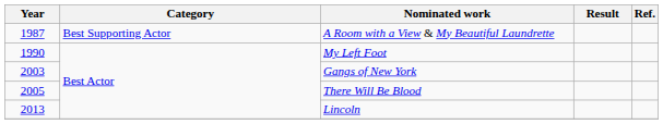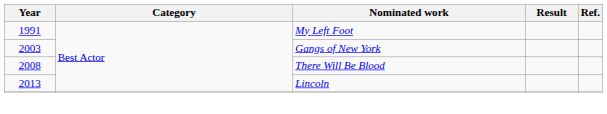- row: 1987 | Best Supporting Actor | A Room with a View & My Beautiful Laundrette
My Left Foot | Year: 1990 -> 1991
There Will Be Blood | Year: 2005 -> 2008
